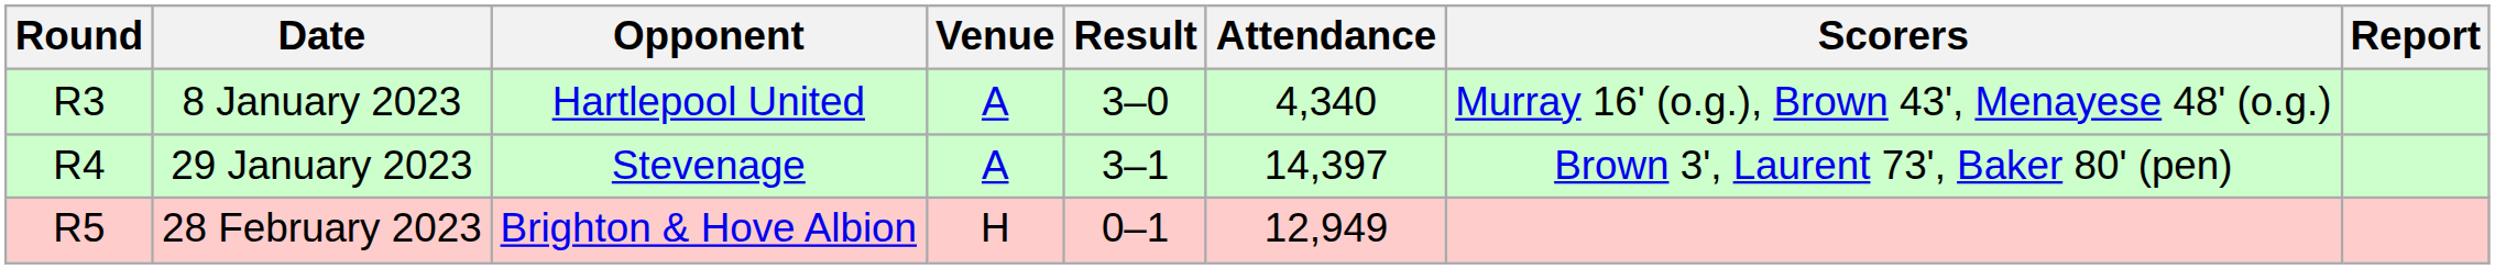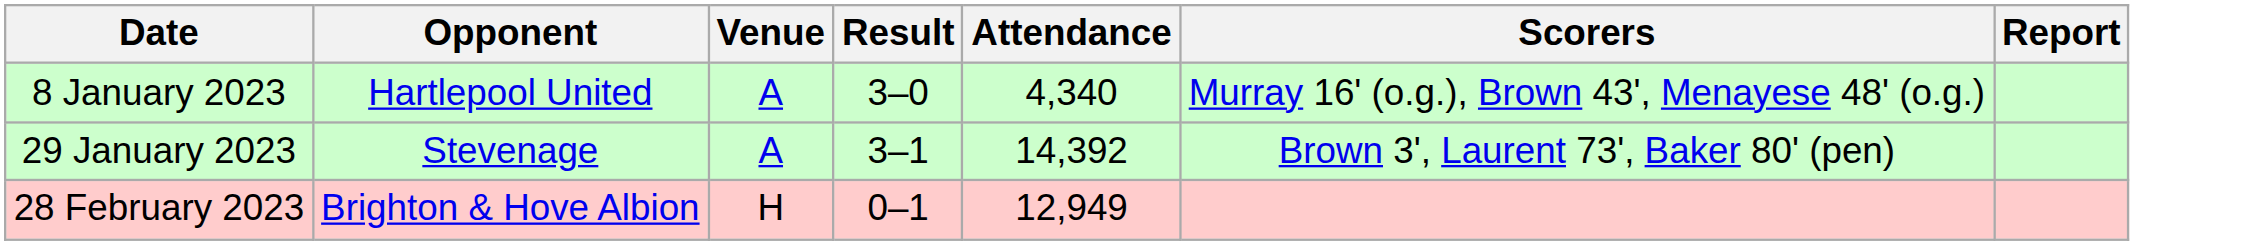- column: Round | R3 | R4 | R5
29 January 2023 | Attendance: 14,397 -> 14,392
